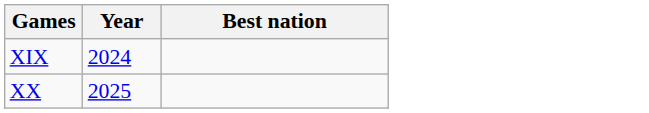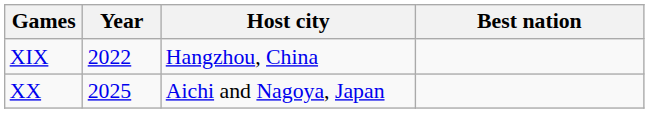+ column: Host city | Hangzhou, China | Aichi and Nagoya, Japan
XIX | Year: 2024 -> 2022
